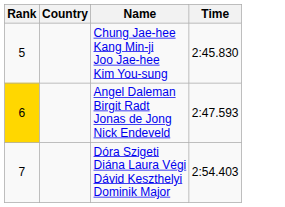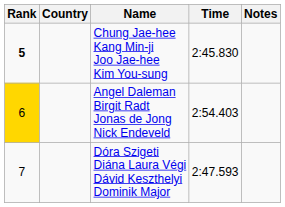+ column: Notes
Chung Jae-hee Kang Min-ji Joo Jae-hee Kim You-sung | Rank: normal -> bold
Angel Daleman Birgit Radt Jonas de Jong Nick Endeveld | Time: 2:47.593 -> 2:54.403
Dóra Szigeti Diána Laura Végi Dávid Keszthelyi Dominik Major | Time: 2:54.403 -> 2:47.593
